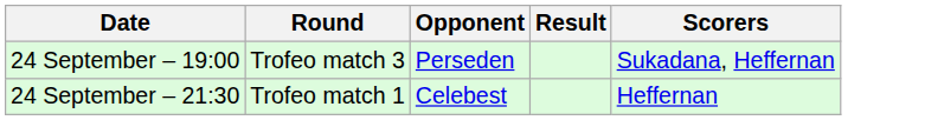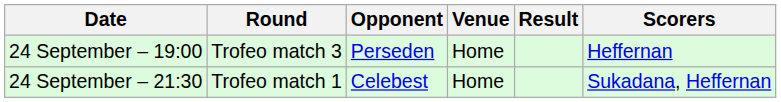+ column: Venue | Home | Home
24 September – 19:00 | Scorers: Sukadana, Heffernan -> Heffernan
24 September – 21:30 | Scorers: Heffernan -> Sukadana, Heffernan
